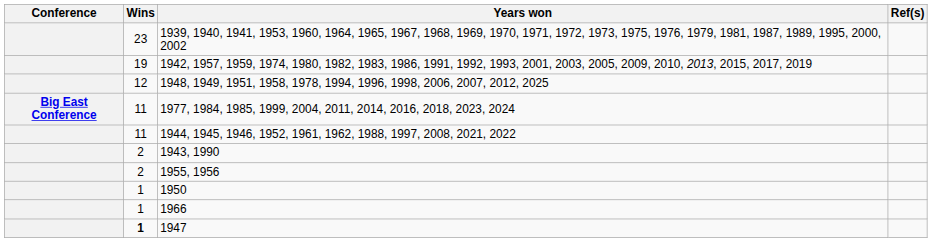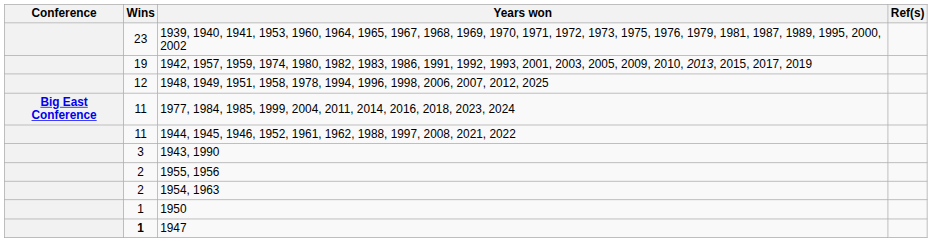1943, 1990 | Wins: 2 -> 3
+ row: 2 | 1954, 1963
- row: 1 | 1966
